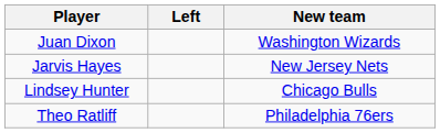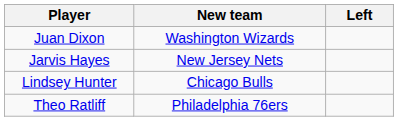columns swapped: Left <-> New team
